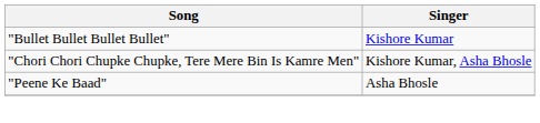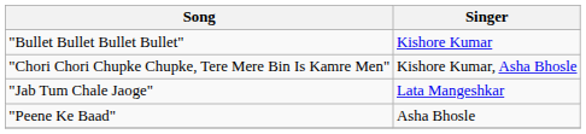+ row: "Jab Tum Chale Jaoge" | Lata Mangeshkar
